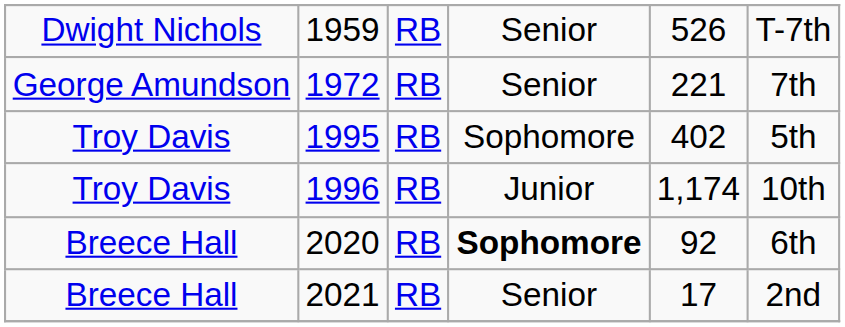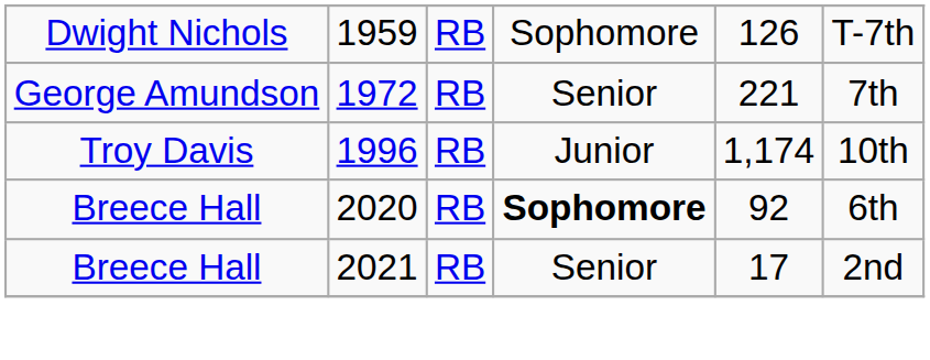1959 | column 4: Senior -> Sophomore
1959 | column 5: 526 -> 126
- row: Troy Davis | 1995 | RB | Sophomore | 402 | 5th
